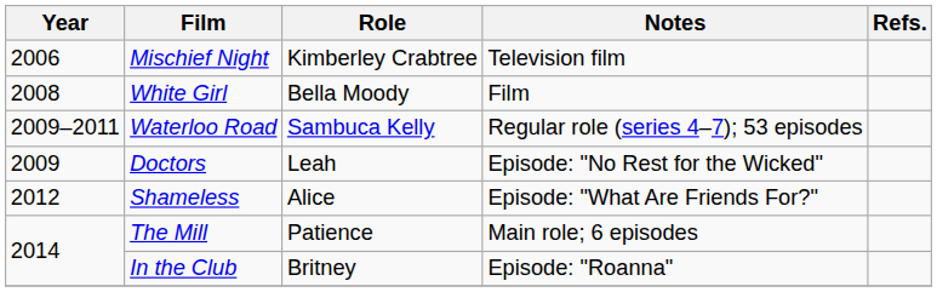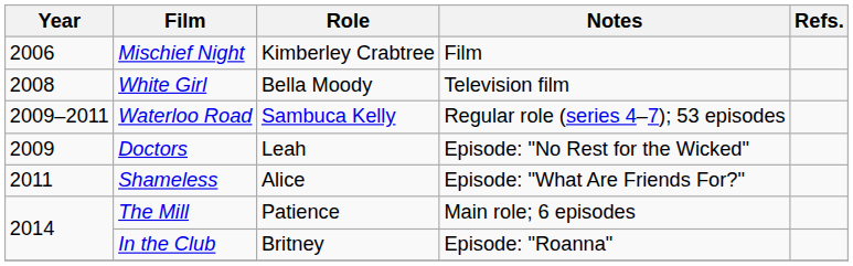Mischief Night | Notes: Television film -> Film
White Girl | Notes: Film -> Television film
Shameless | Year: 2012 -> 2011
